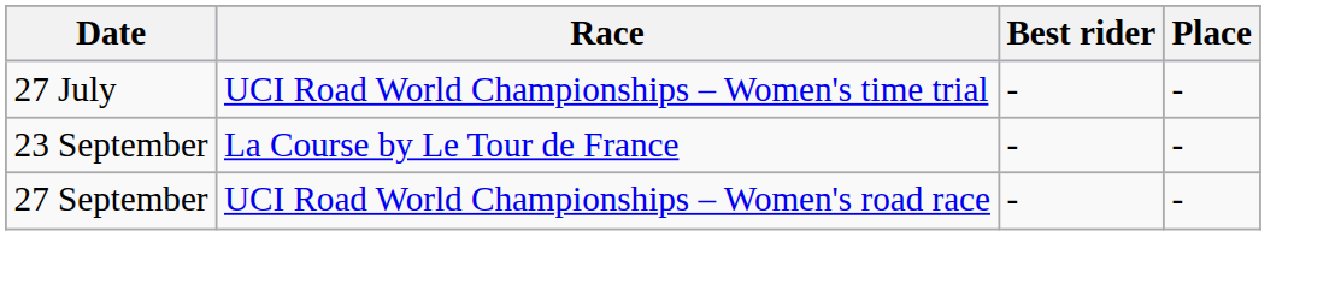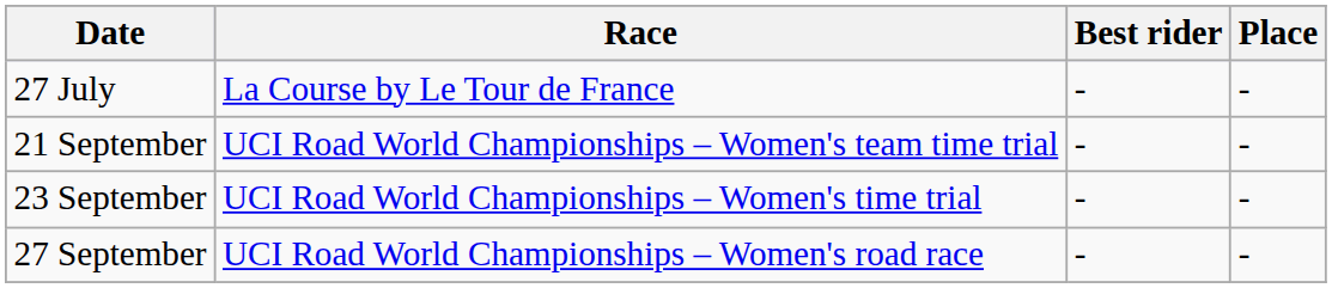27 July | Race: UCI Road World Championships – Women's time trial -> La Course by Le Tour de France
+ row: 21 September | UCI Road World Championships – Women's team time trial | - | -
23 September | Race: La Course by Le Tour de France -> UCI Road World Championships – Women's time trial
